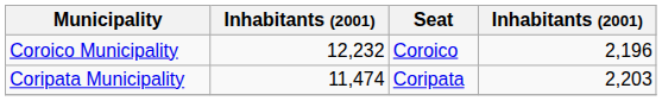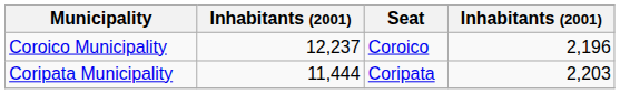Coroico Municipality | column 2: 12,232 -> 12,237
Coripata Municipality | column 2: 11,474 -> 11,444
